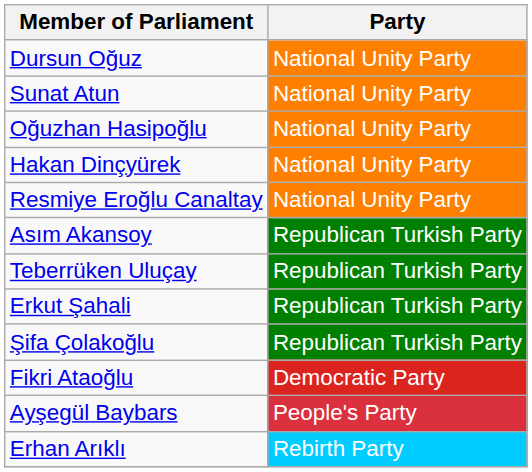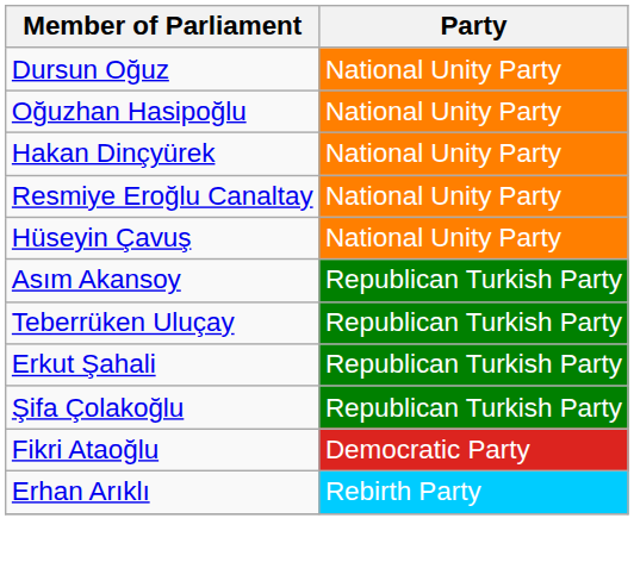- row: Sunat Atun | National Unity Party
+ row: Hüseyin Çavuş | National Unity Party
- row: Ayşegül Baybars | People's Party
